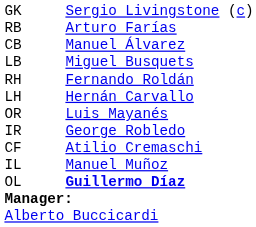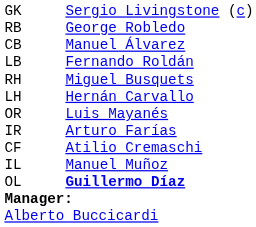RB | column 3: Arturo Farías -> George Robledo
LB | column 3: Miguel Busquets -> Fernando Roldán
RH | column 3: Fernando Roldán -> Miguel Busquets
IR | column 3: George Robledo -> Arturo Farías
